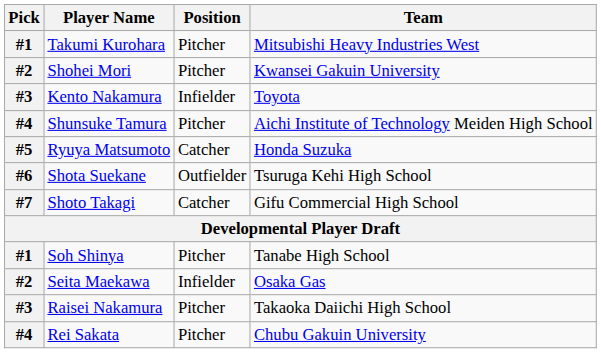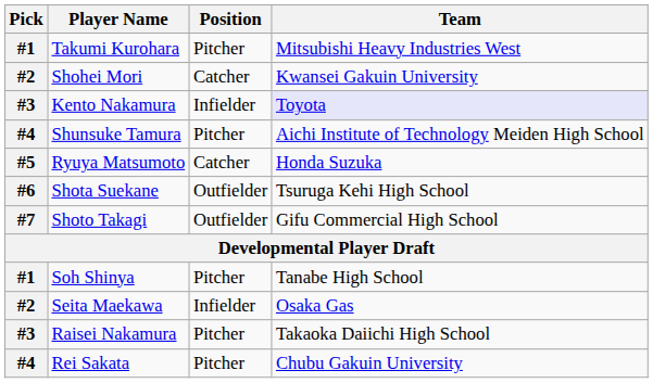Shohei Mori | Position: Pitcher -> Catcher
Kento Nakamura | Team: no background -> lavender background
Shoto Takagi | Position: Catcher -> Outfielder
